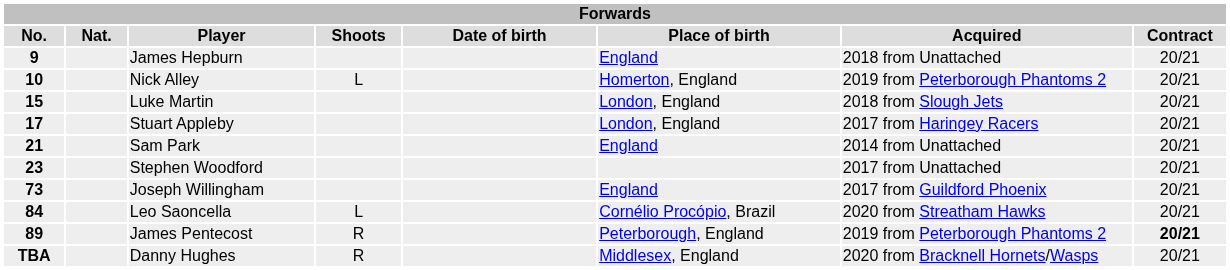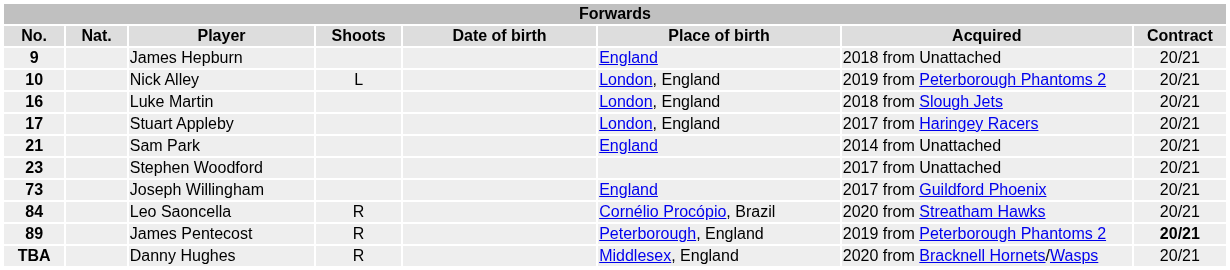Nick Alley | Place of birth: Homerton, England -> London, England
Luke Martin | No.: 15 -> 16
Leo Saoncella | Shoots: L -> R
